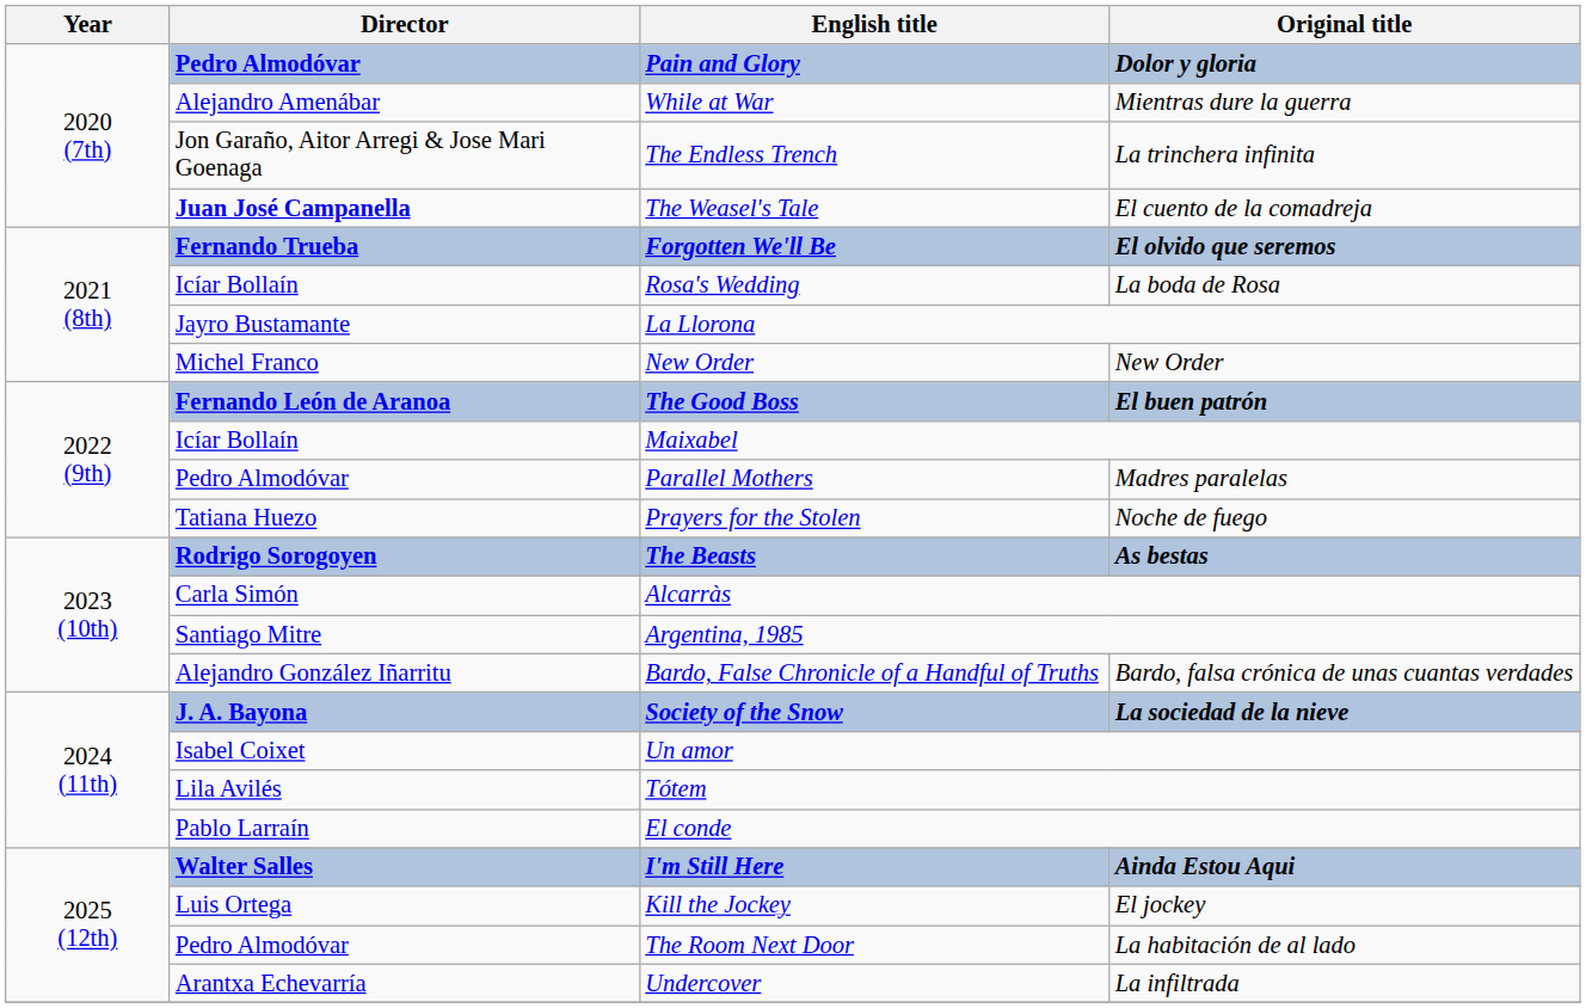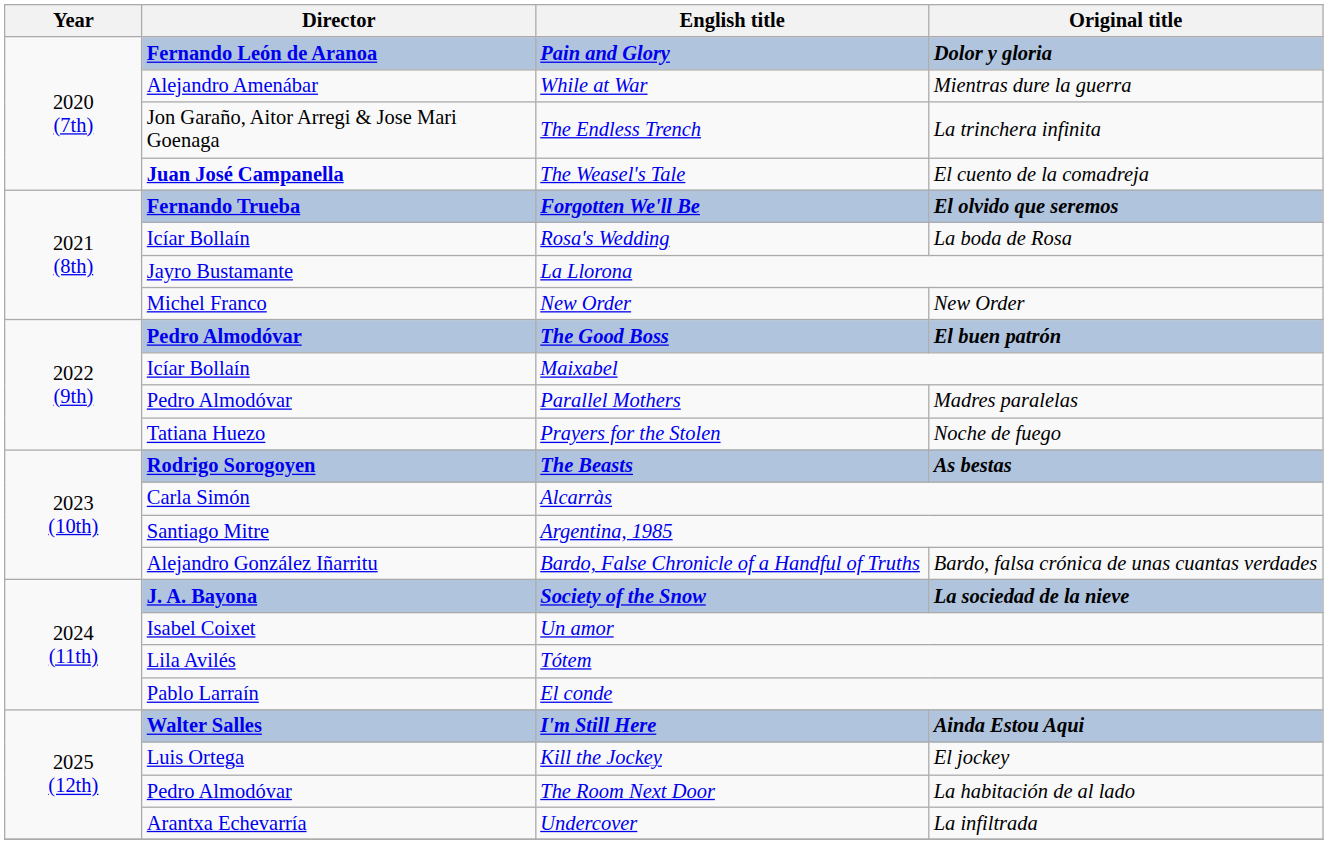Pain and Glory | Director: Pedro Almodóvar -> Fernando León de Aranoa
The Good Boss | Director: Fernando León de Aranoa -> Pedro Almodóvar
